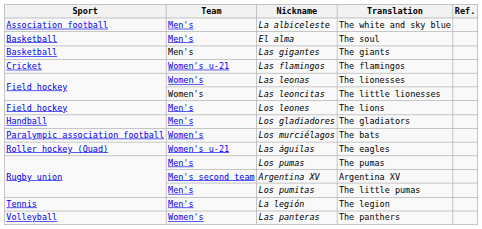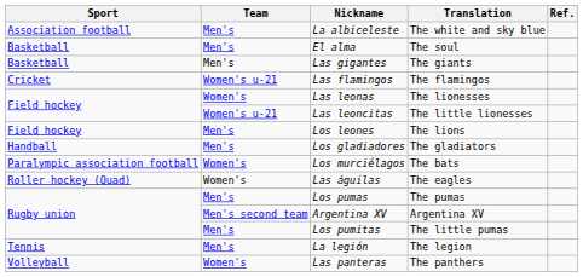Las leoncitas | Team: Women's -> Women's u-21
Las águilas | Team: Women's u-21 -> Women's
